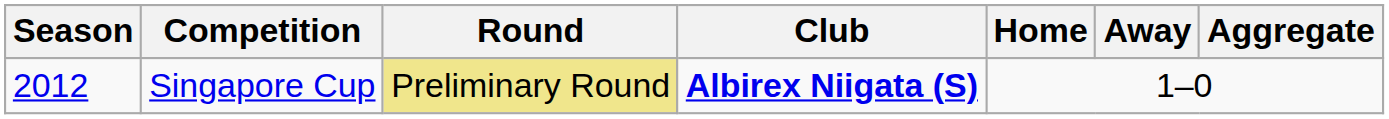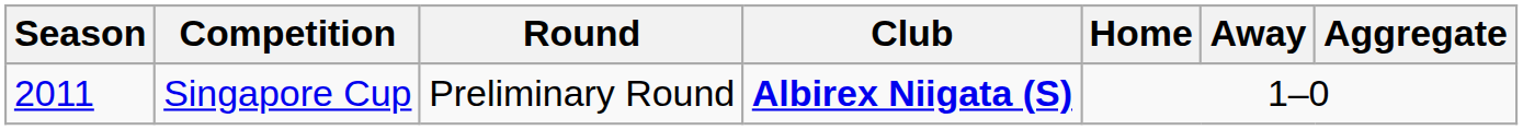Singapore Cup | Season: 2012 -> 2011
Singapore Cup | Round: khaki background -> no background
